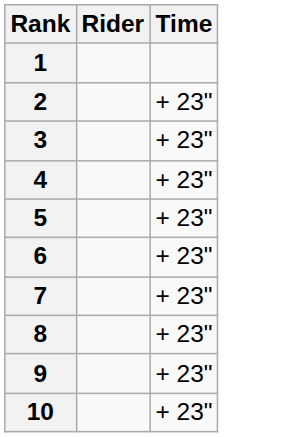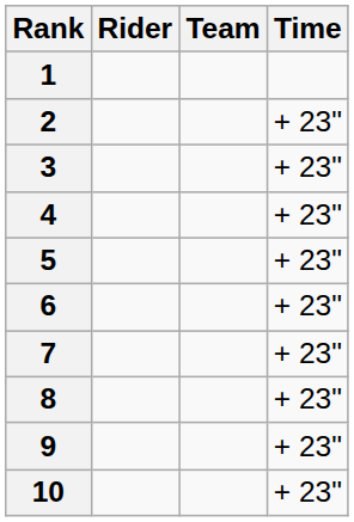+ column: Team
